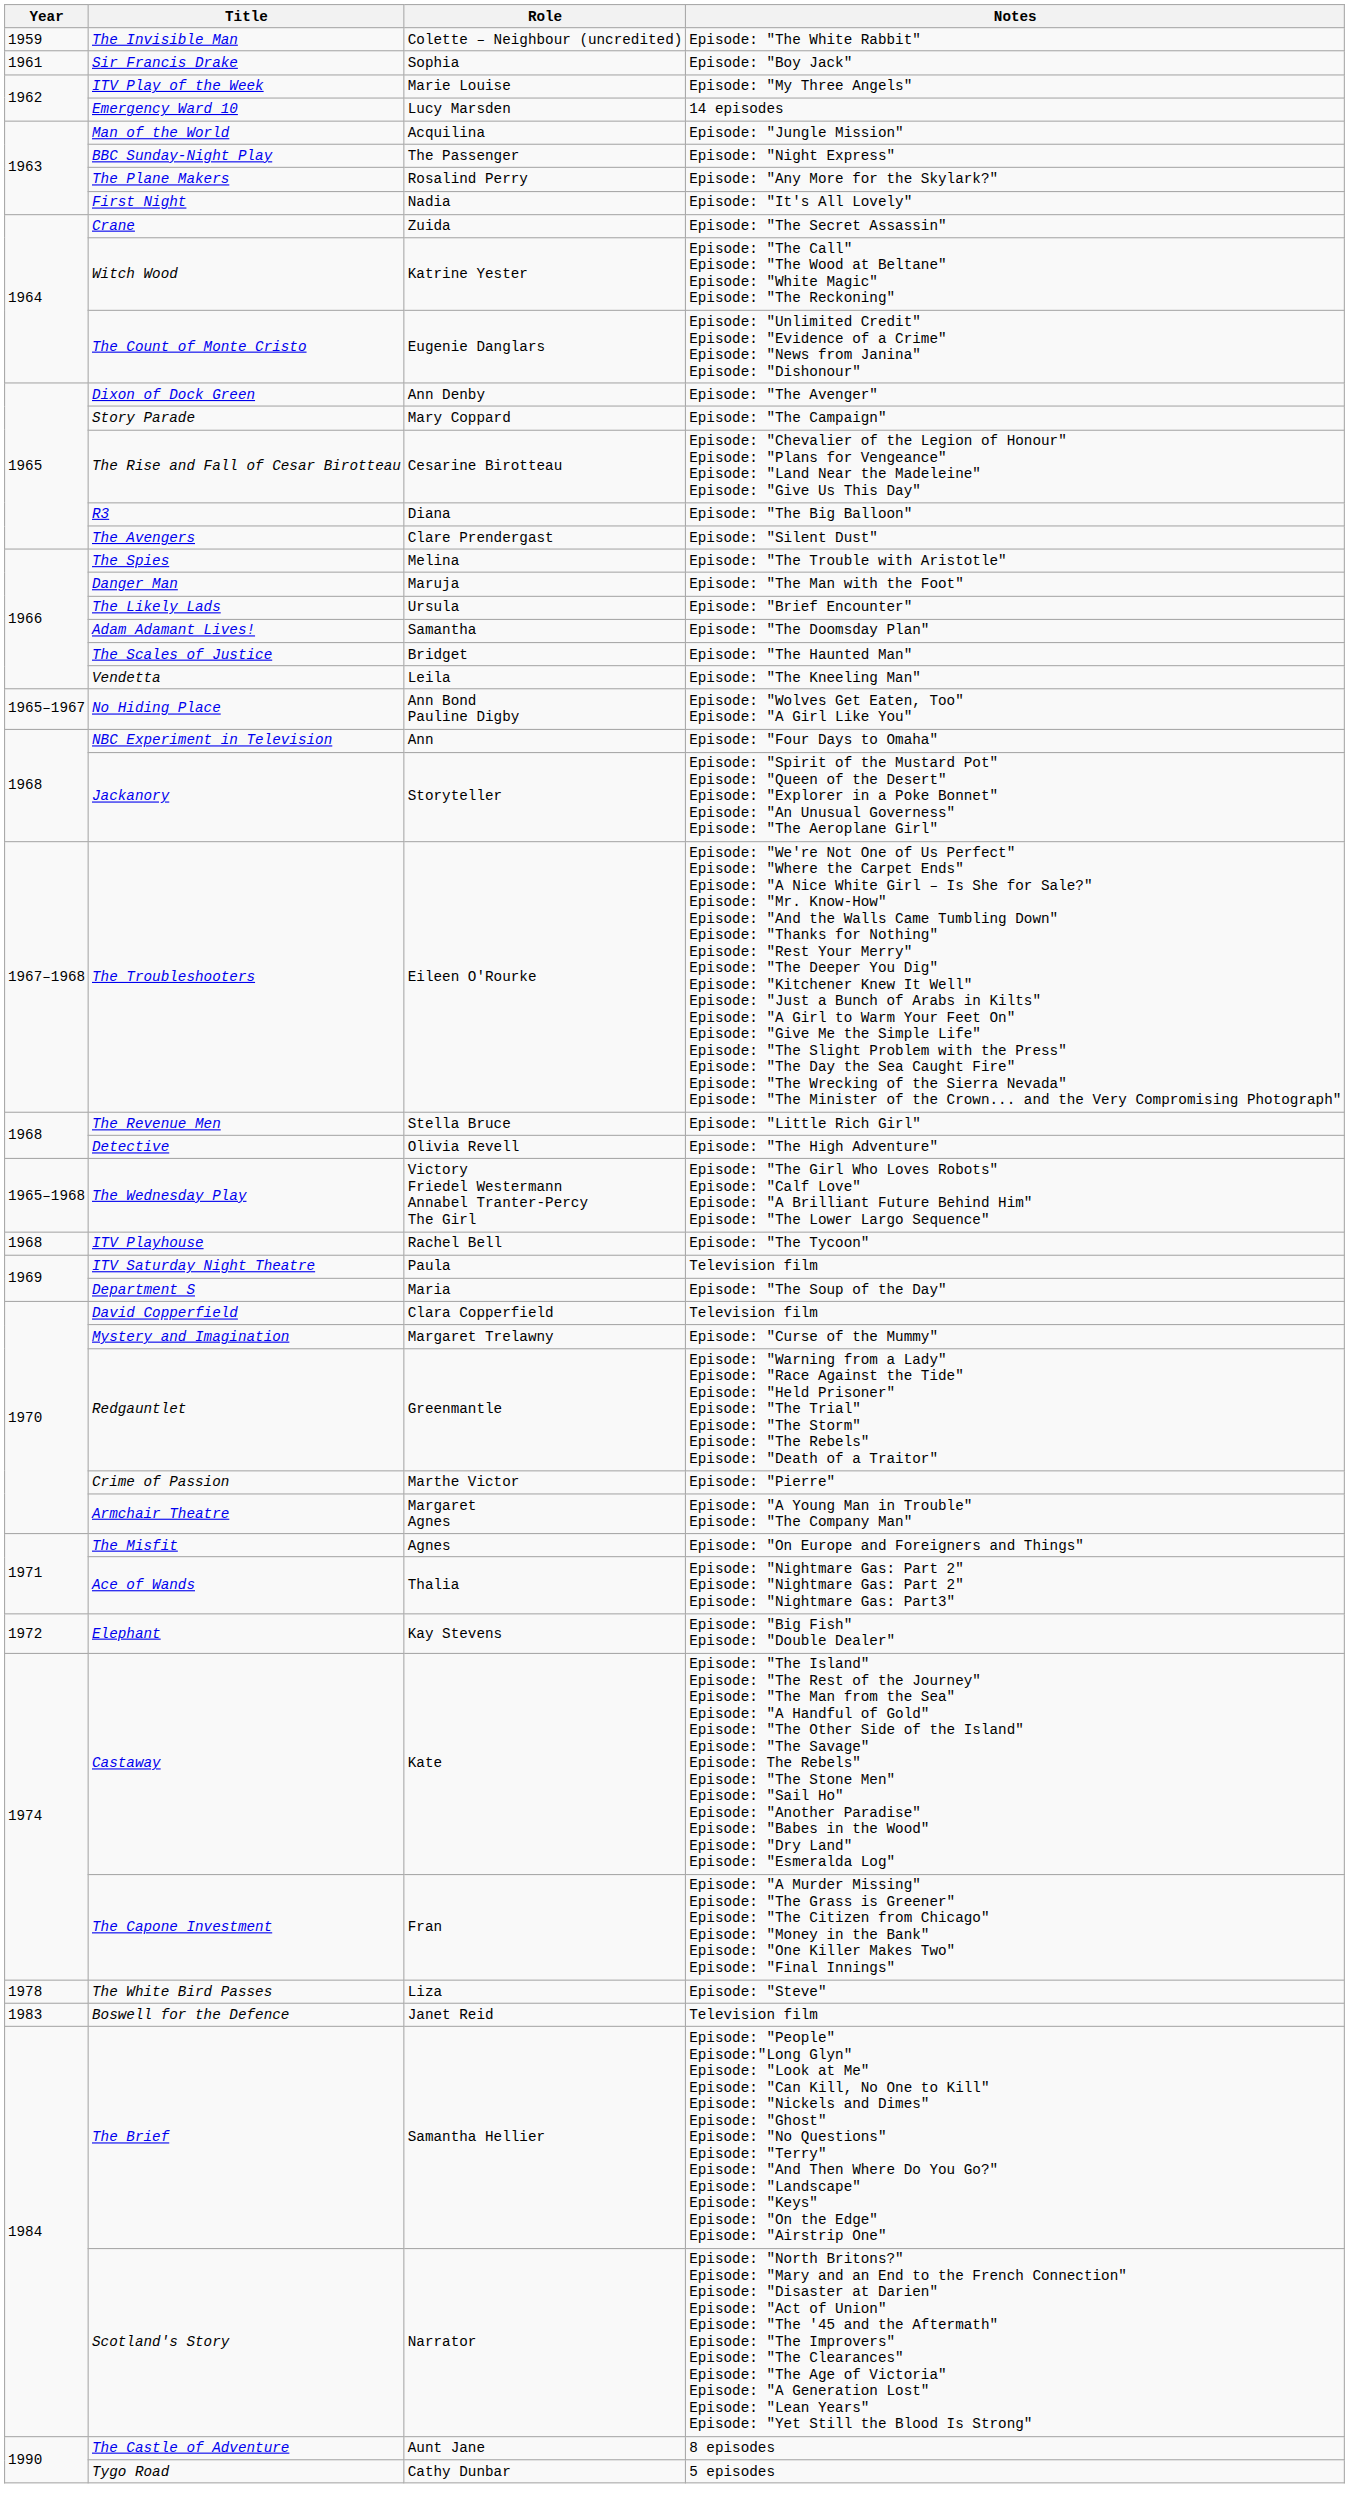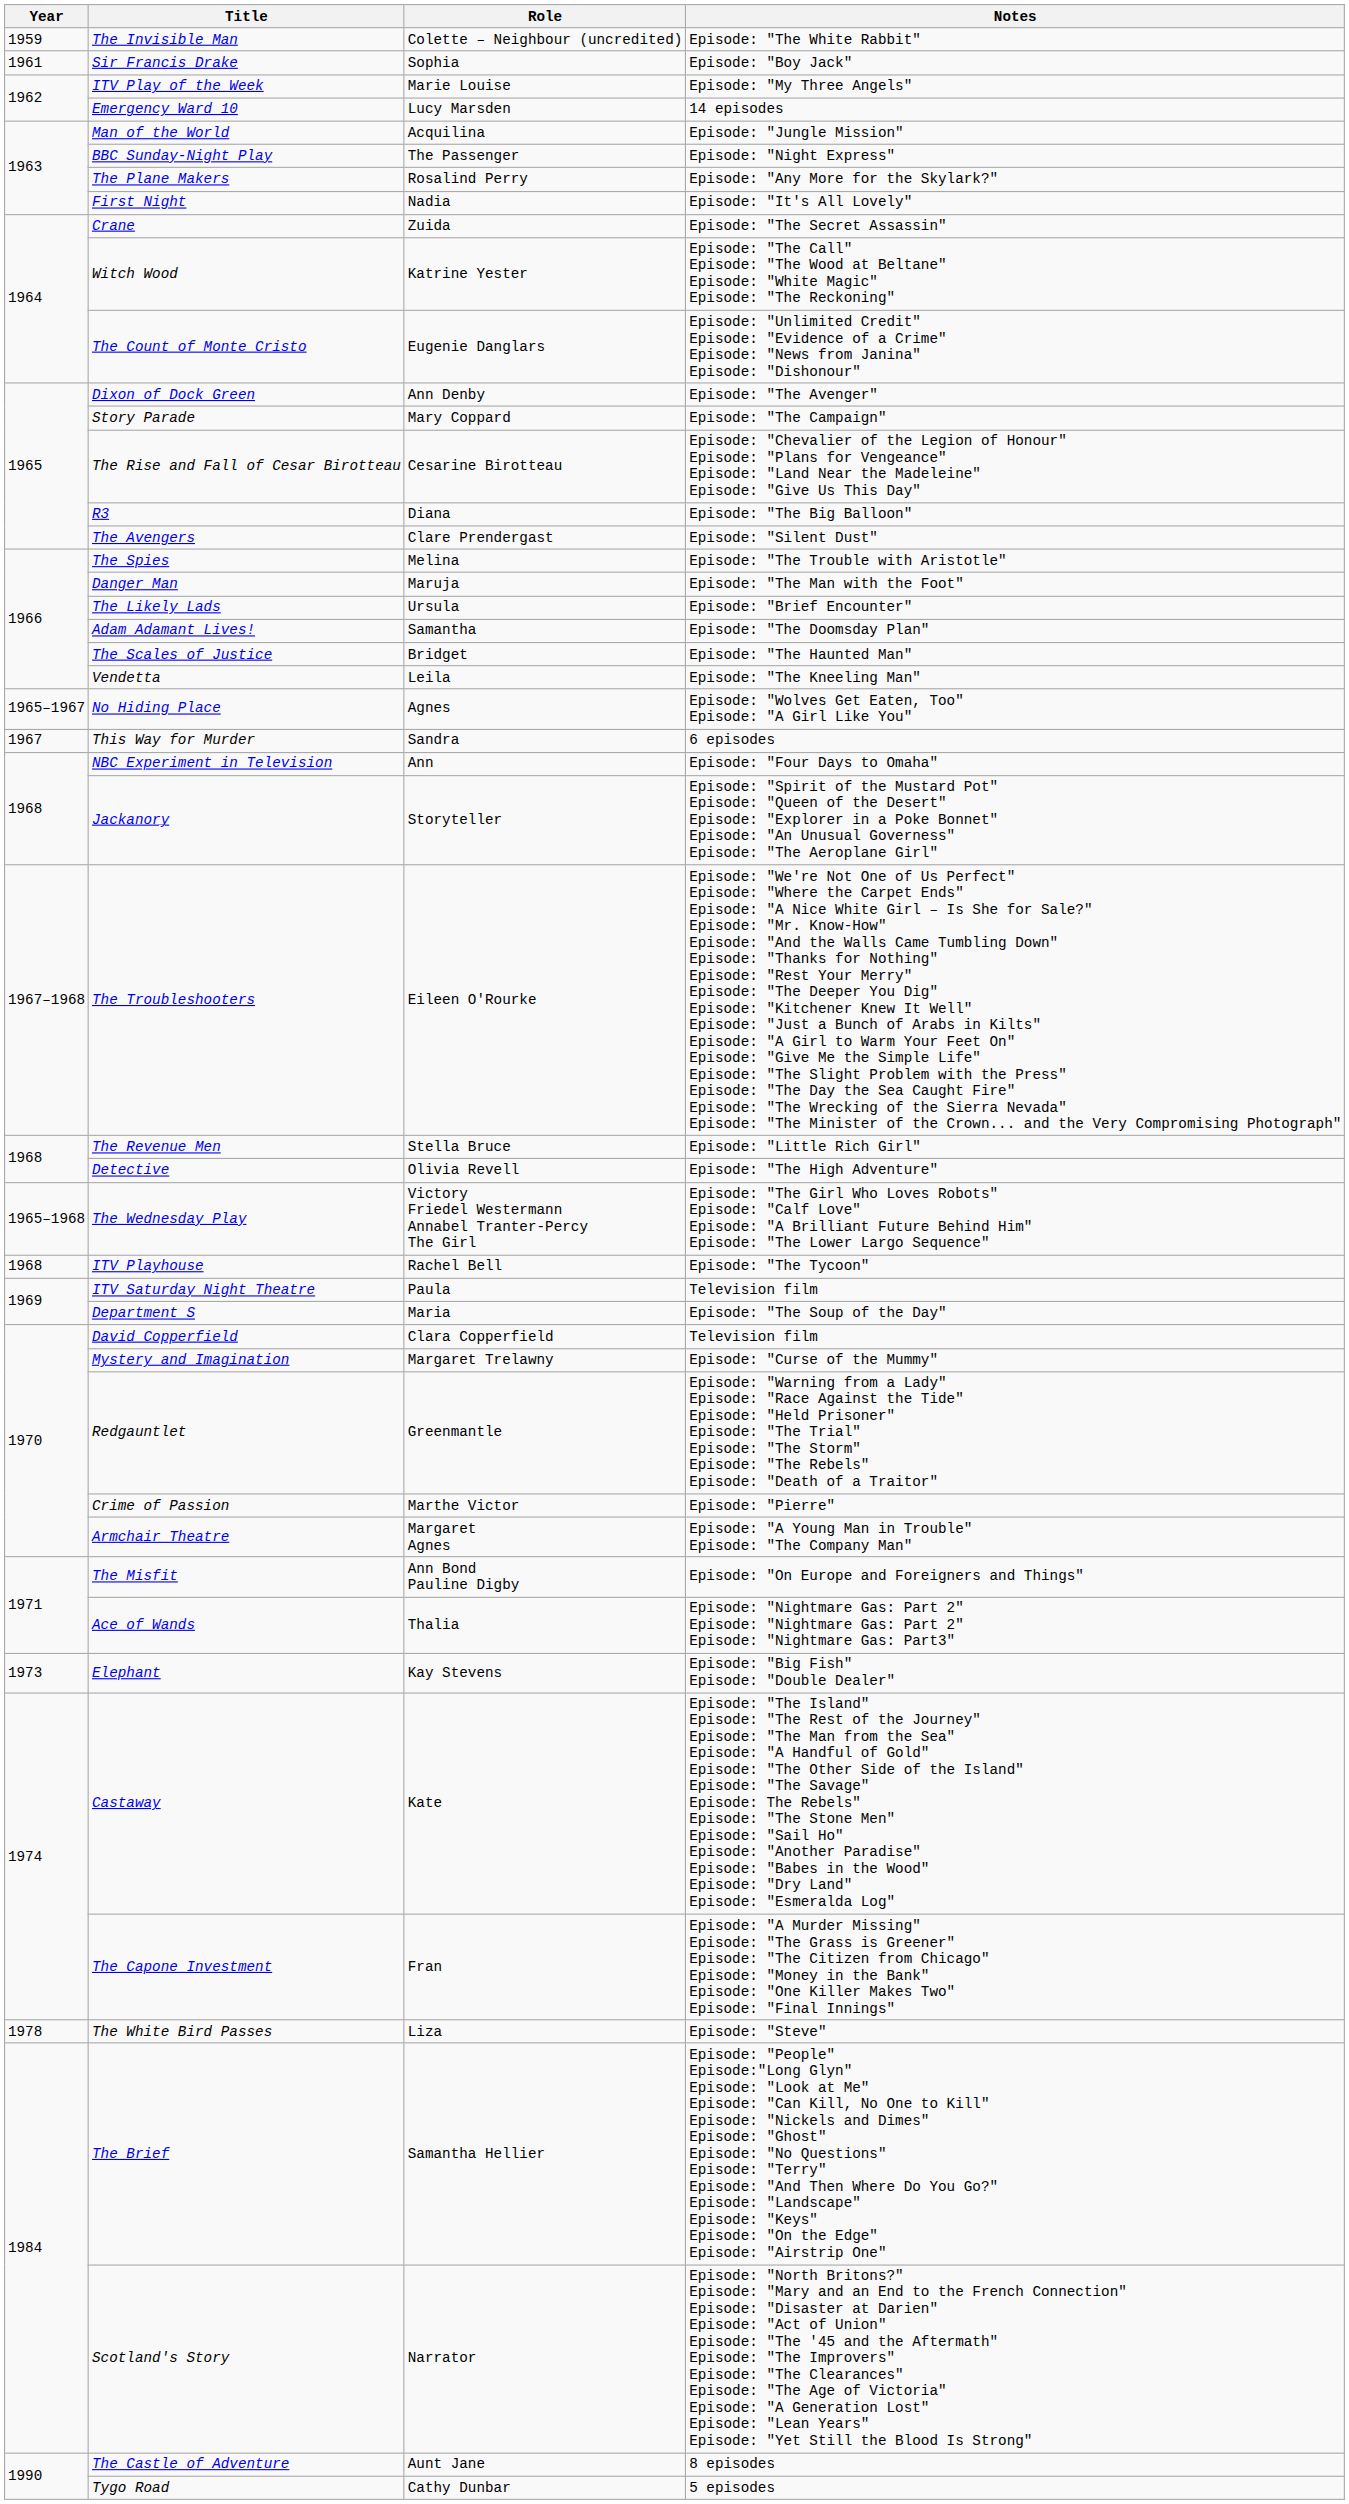No Hiding Place | Role: Ann Bond Pauline Digby -> Agnes
+ row: 1967 | This Way for Murder | Sandra | 6 episodes
The Misfit | Role: Agnes -> Ann Bond Pauline Digby
Elephant | Year: 1972 -> 1973
- row: 1983 | Boswell for the Defence | Janet Reid | Television film
